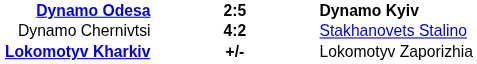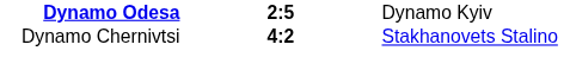Dynamo Odesa | column 3: bold -> normal
- row: Lokomotyv Kharkiv | +/- | Lokomotyv Zaporizhia
